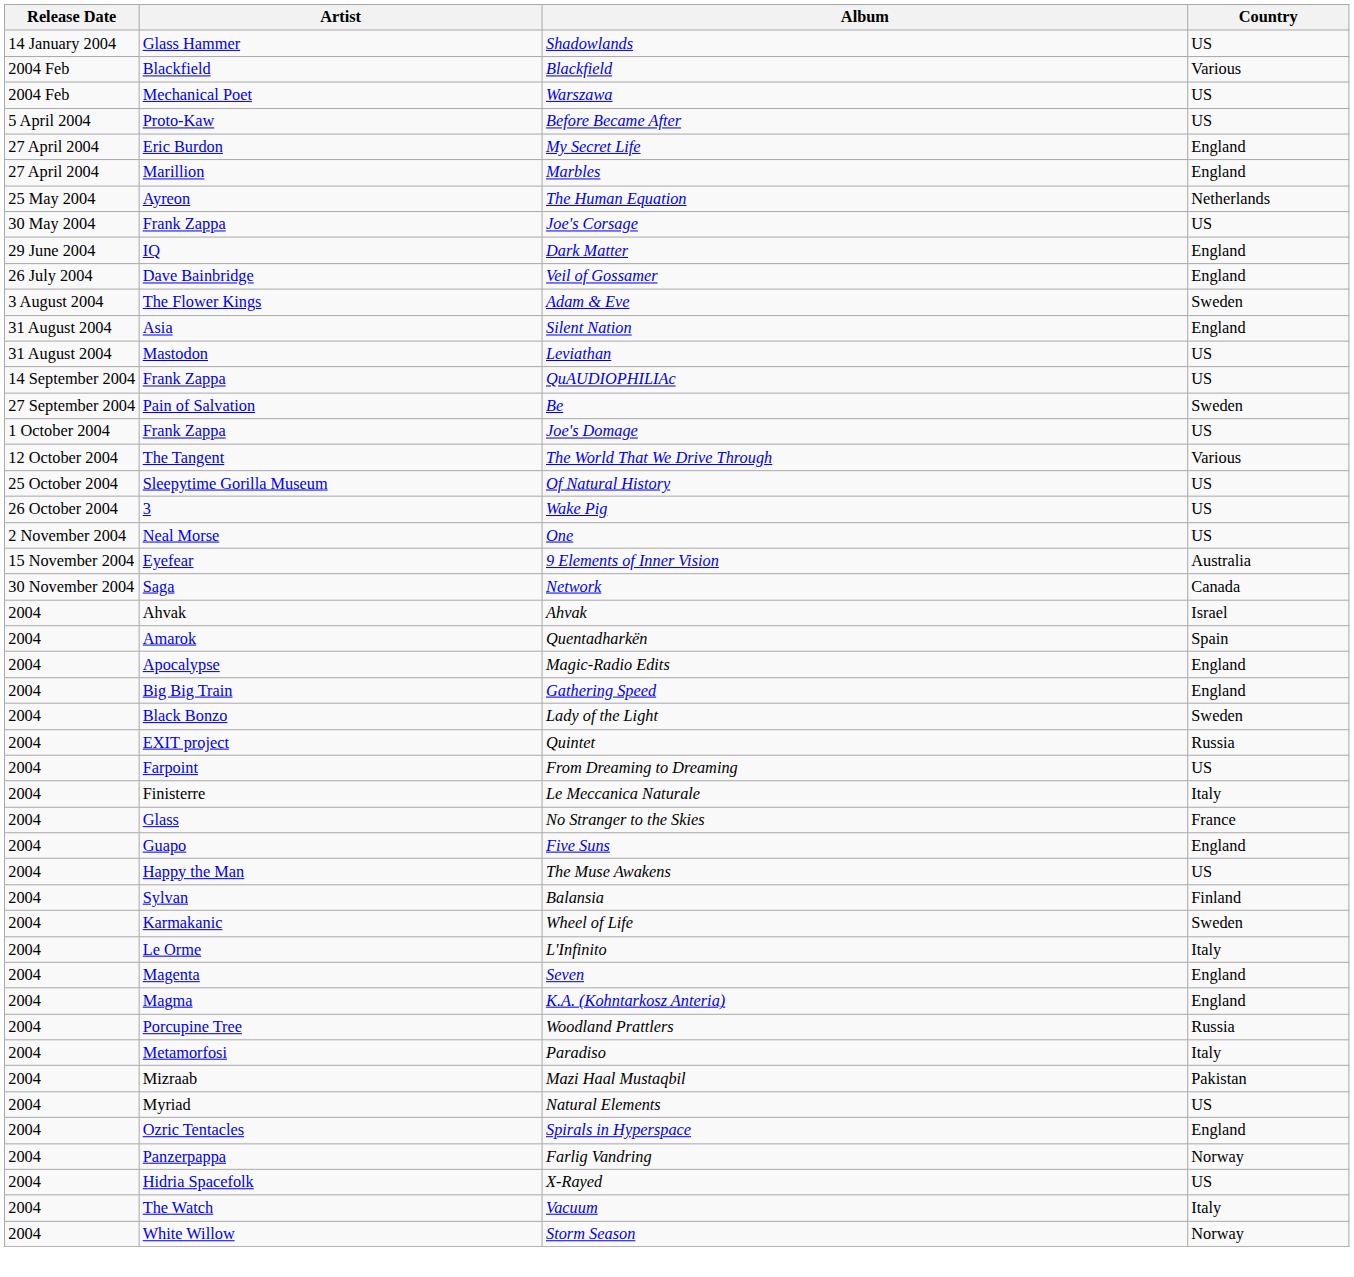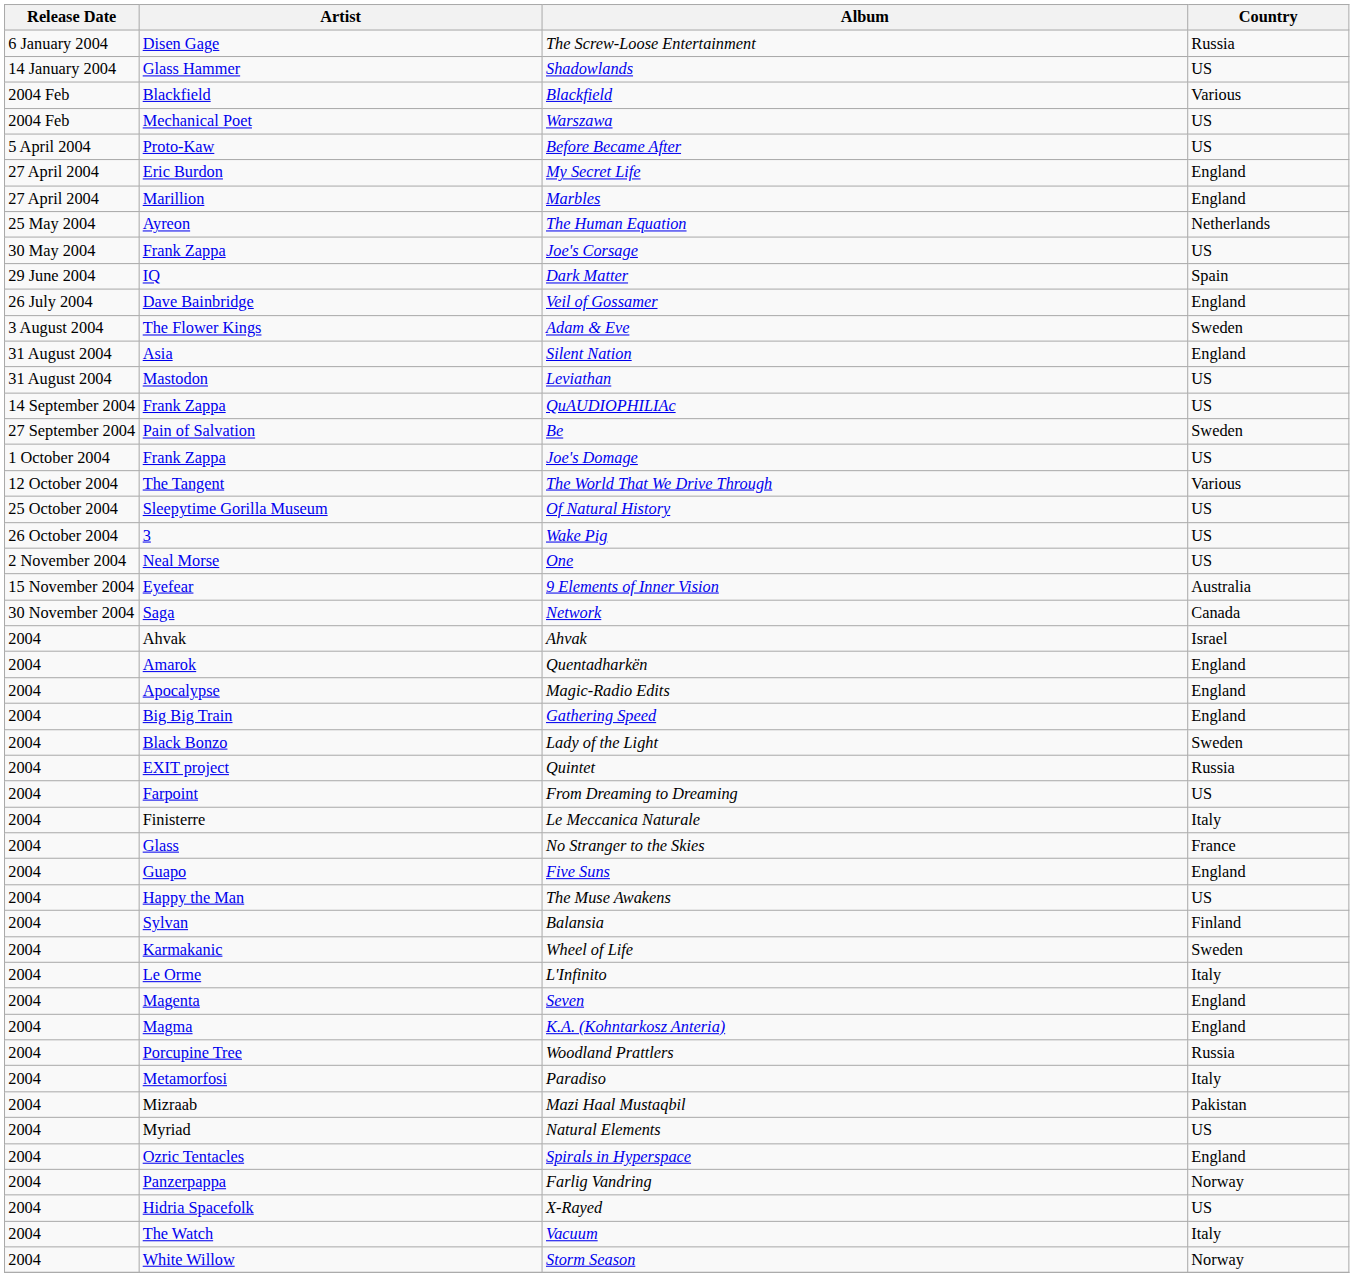+ row: 6 January 2004 | Disen Gage | The Screw-Loose Entertainment | Russia
Dark Matter | Country: England -> Spain
Quentadharkën | Country: Spain -> England
